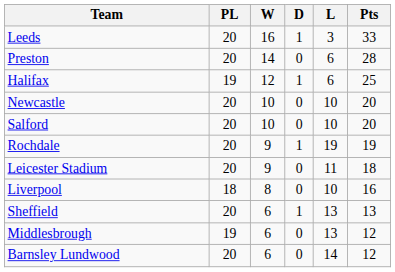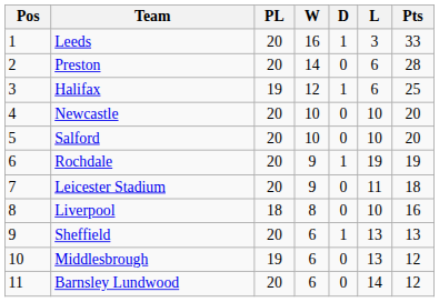+ column: Pos | 1 | 2 | 3 | 4 | 5 | 6 | 7 | 8 | 9 | 10 | 11
